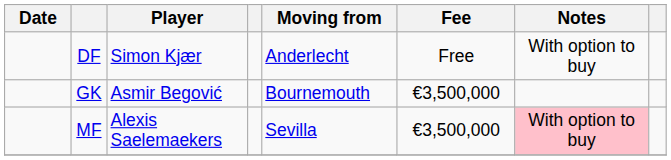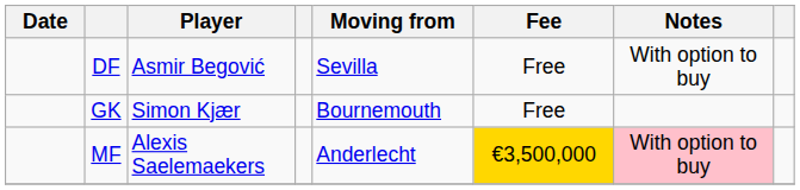DF | Player: Simon Kjær -> Asmir Begović
DF | Moving from: Anderlecht -> Sevilla
GK | Player: Asmir Begović -> Simon Kjær
GK | Fee: €3,500,000 -> Free
MF | Moving from: Sevilla -> Anderlecht
MF | Fee: no background -> gold background
